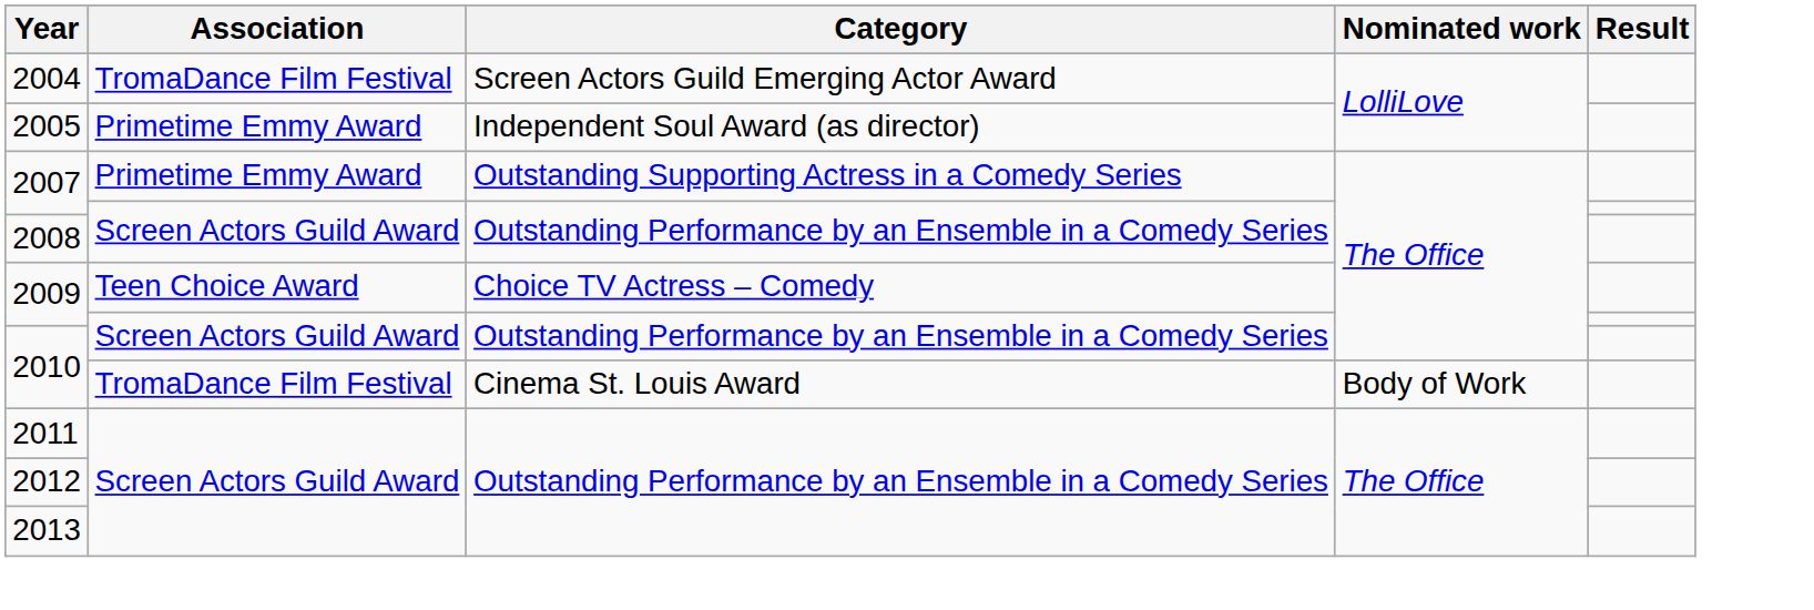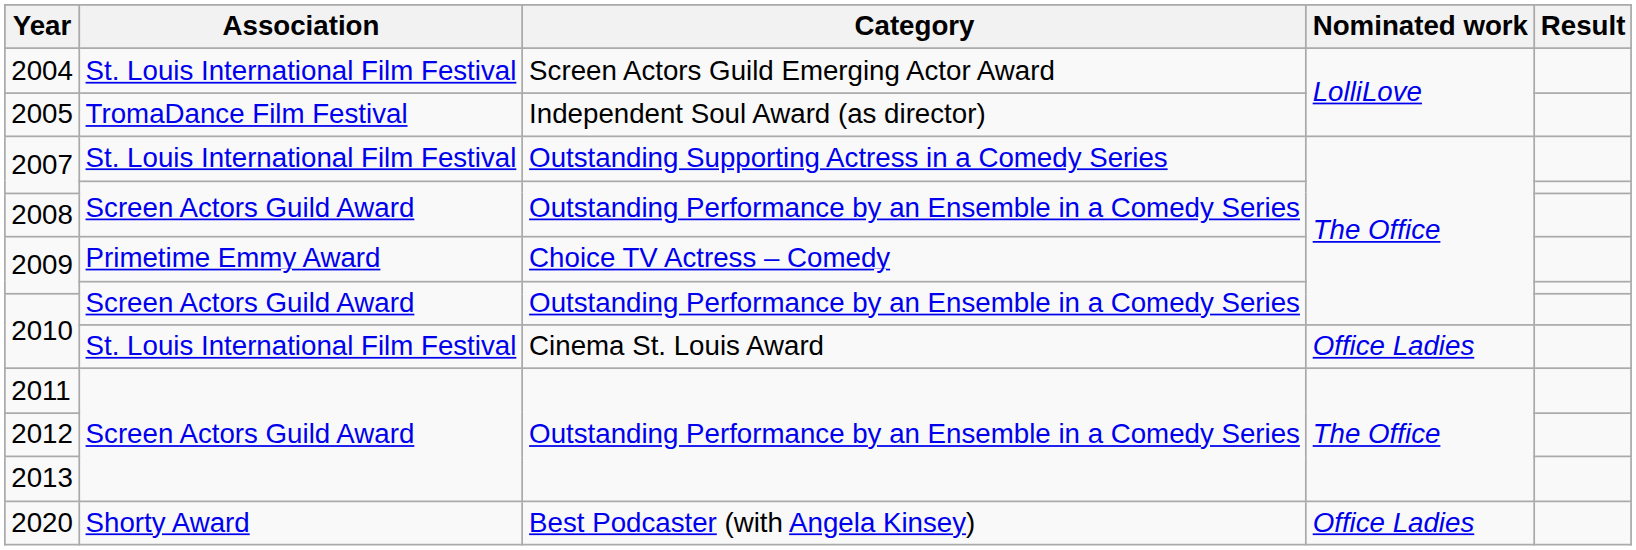2004 | Association: TromaDance Film Festival -> St. Louis International Film Festival
2005 | Association: Primetime Emmy Award -> TromaDance Film Festival
2007 / Outstanding Supporting Actress in a Comedy Series | Association: Primetime Emmy Award -> St. Louis International Film Festival
2009 / Choice TV Actress – Comedy | Association: Teen Choice Award -> Primetime Emmy Award
2010 / Cinema St. Louis Award | Association: TromaDance Film Festival -> St. Louis International Film Festival
2010 / Cinema St. Louis Award | Nominated work: Body of Work -> Office Ladies
+ row: 2020 | Shorty Award | Best Podcaster (with Angela Kinsey) | Office Ladies
